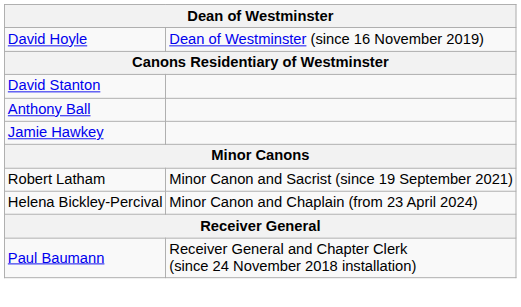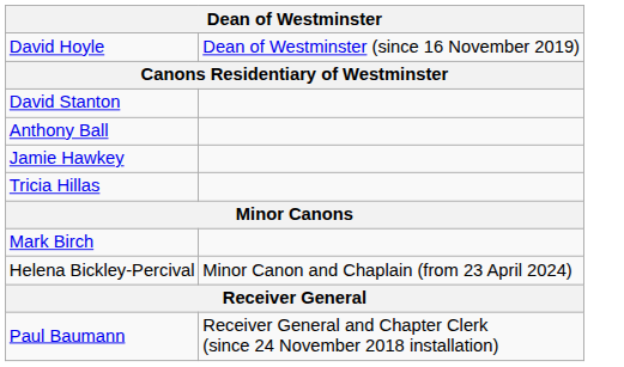+ row: Tricia Hillas
+ row: Mark Birch
- row: Robert Latham | Minor Canon and Sacrist (since 19 September 2021)
